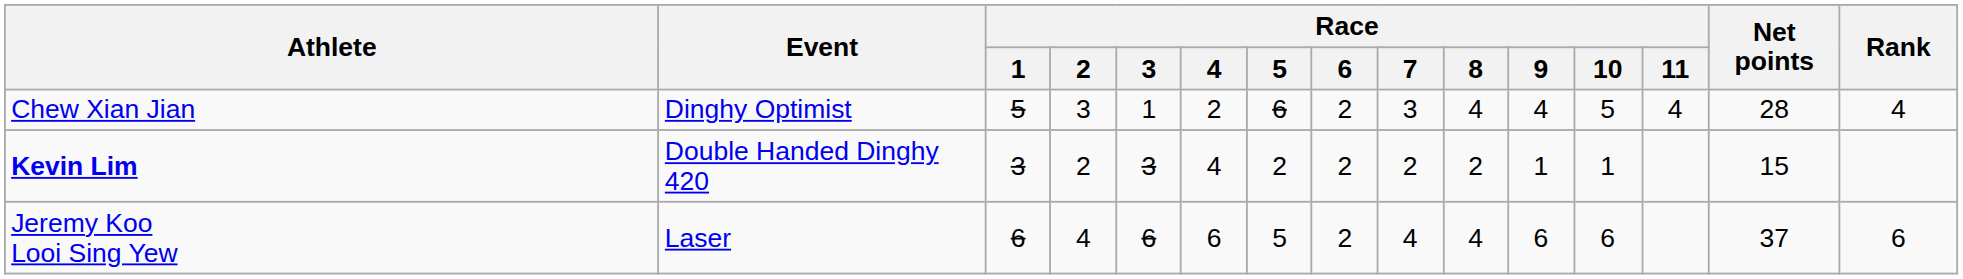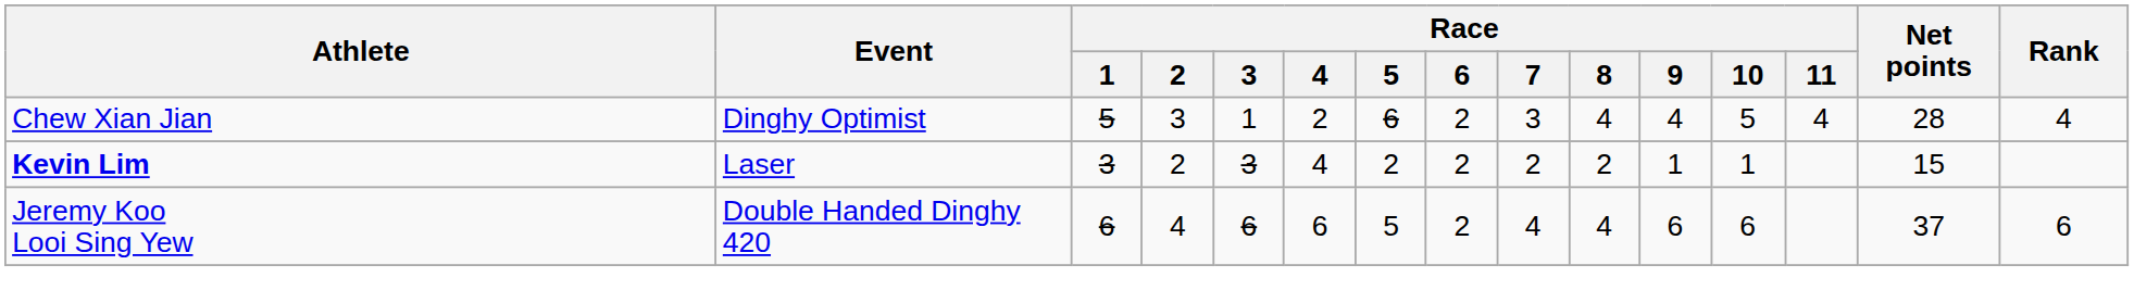Kevin Lim | Event: Double Handed Dinghy 420 -> Laser
Jeremy Koo Looi Sing Yew | Event: Laser -> Double Handed Dinghy 420
